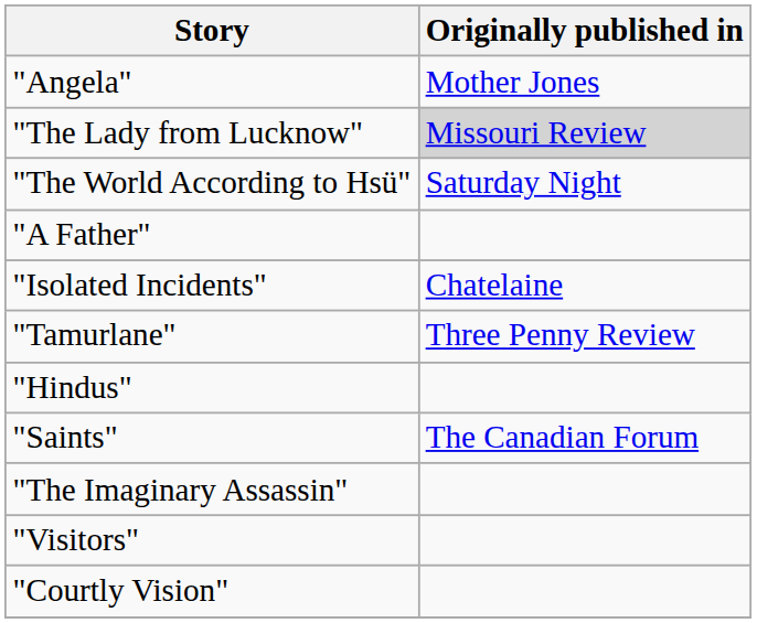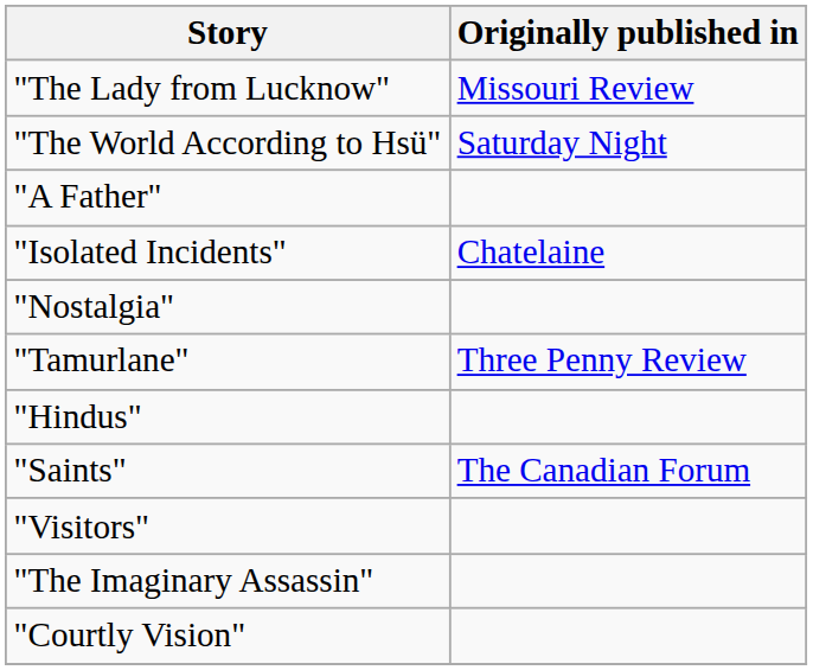- row: "Angela" | Mother Jones
"The Lady from Lucknow" | Originally published in: lightgrey background -> no background
+ row: "Nostalgia"
rows swapped: "Visitors" <-> "The Imaginary Assassin"
